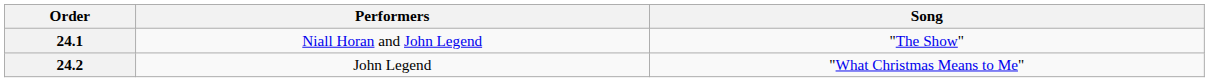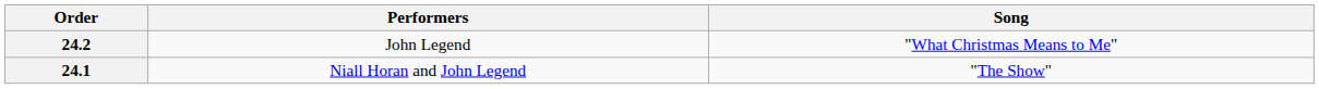rows swapped: 24.1 <-> 24.2
